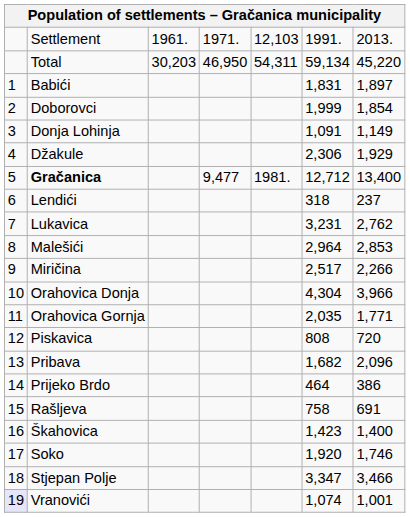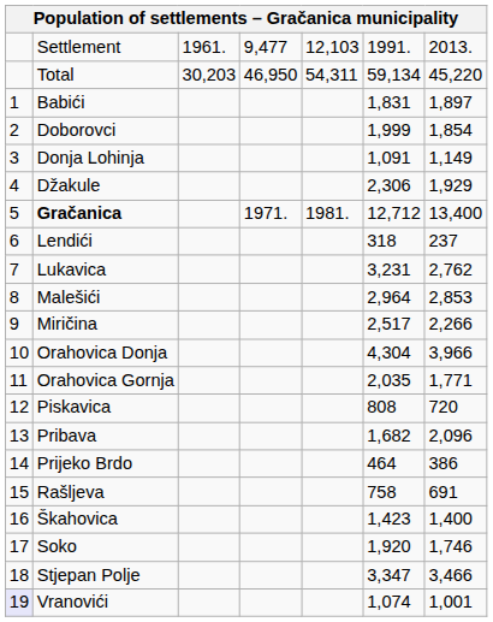Settlement | column 4: 1971. -> 9,477
Gračanica | column 4: 9,477 -> 1971.
